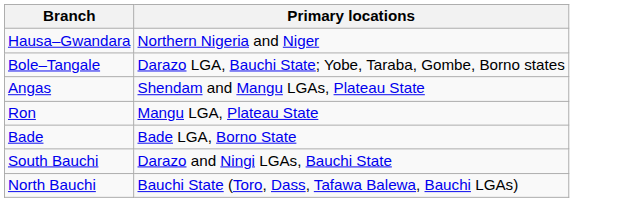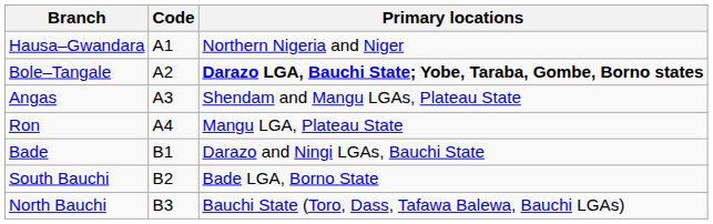+ column: Code | A1 | A2 | A3 | A4 | B1 | B2 | B3
Bole–Tangale | Primary locations: normal -> bold
Bade | Primary locations: Bade LGA, Borno State -> Darazo and Ningi LGAs, Bauchi State
South Bauchi | Primary locations: Darazo and Ningi LGAs, Bauchi State -> Bade LGA, Borno State
